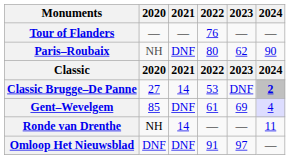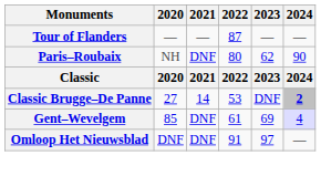Tour of Flanders | 2022: 76 -> 87
- row: Ronde van Drenthe | NH | 14 | — | — | 11
